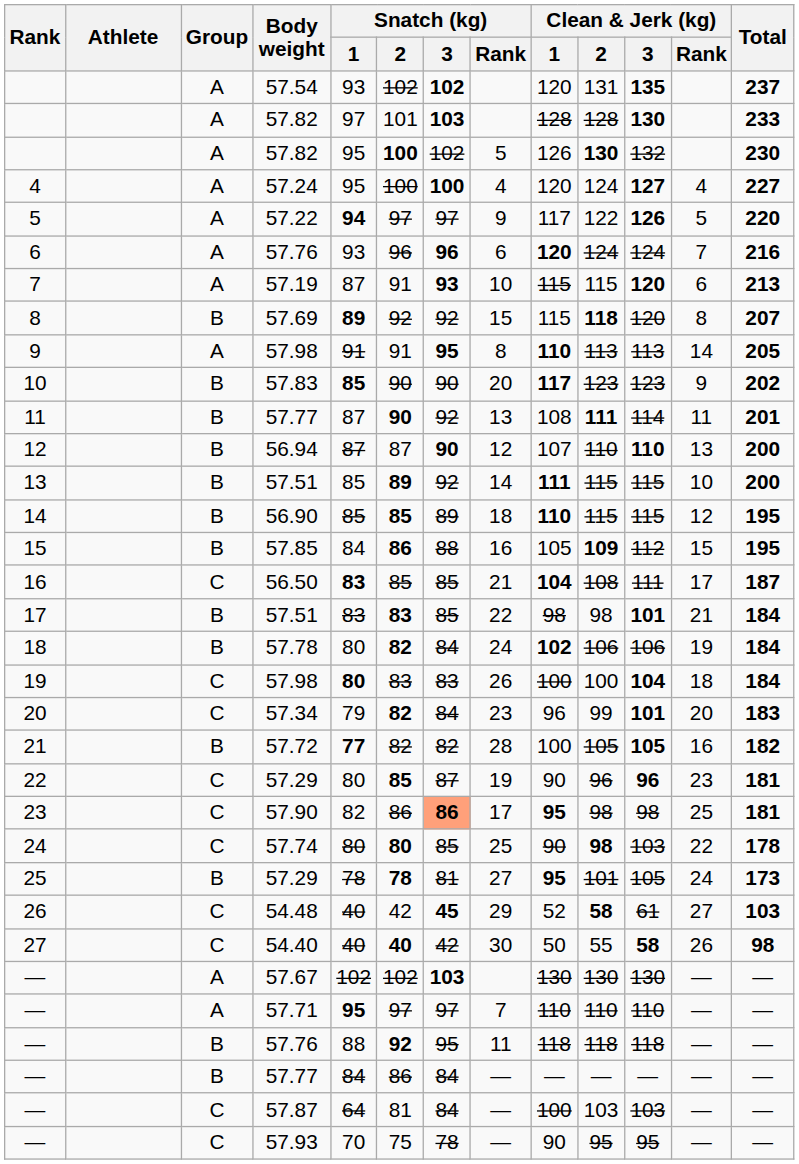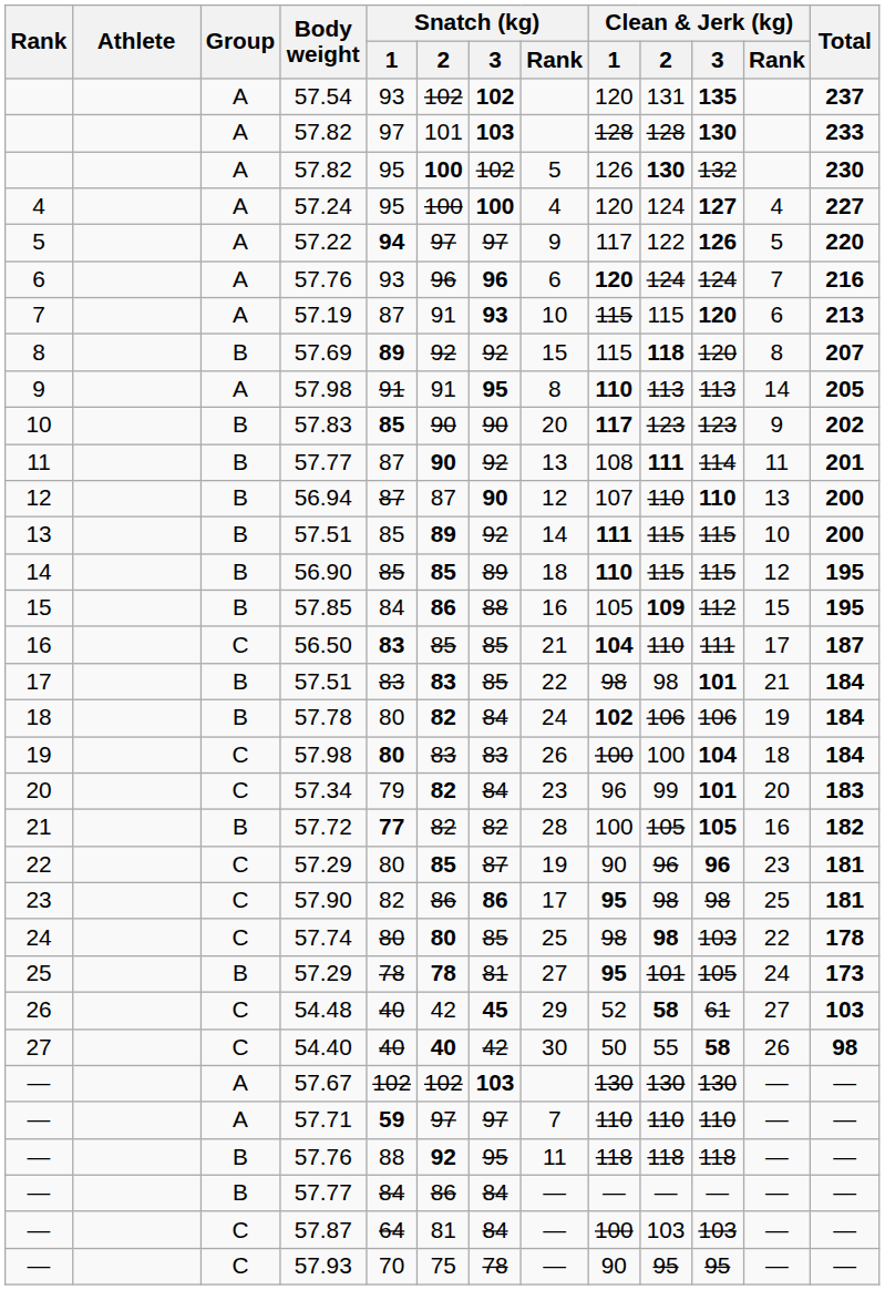56.50 | Clean & Jerk (kg) / 2: 108 -> 110
57.90 | Snatch (kg) / 3: lightsalmon background -> no background
57.74 | Clean & Jerk (kg) / 1: 90 -> 98
57.71 | Snatch (kg) / 1: 95 -> 59
